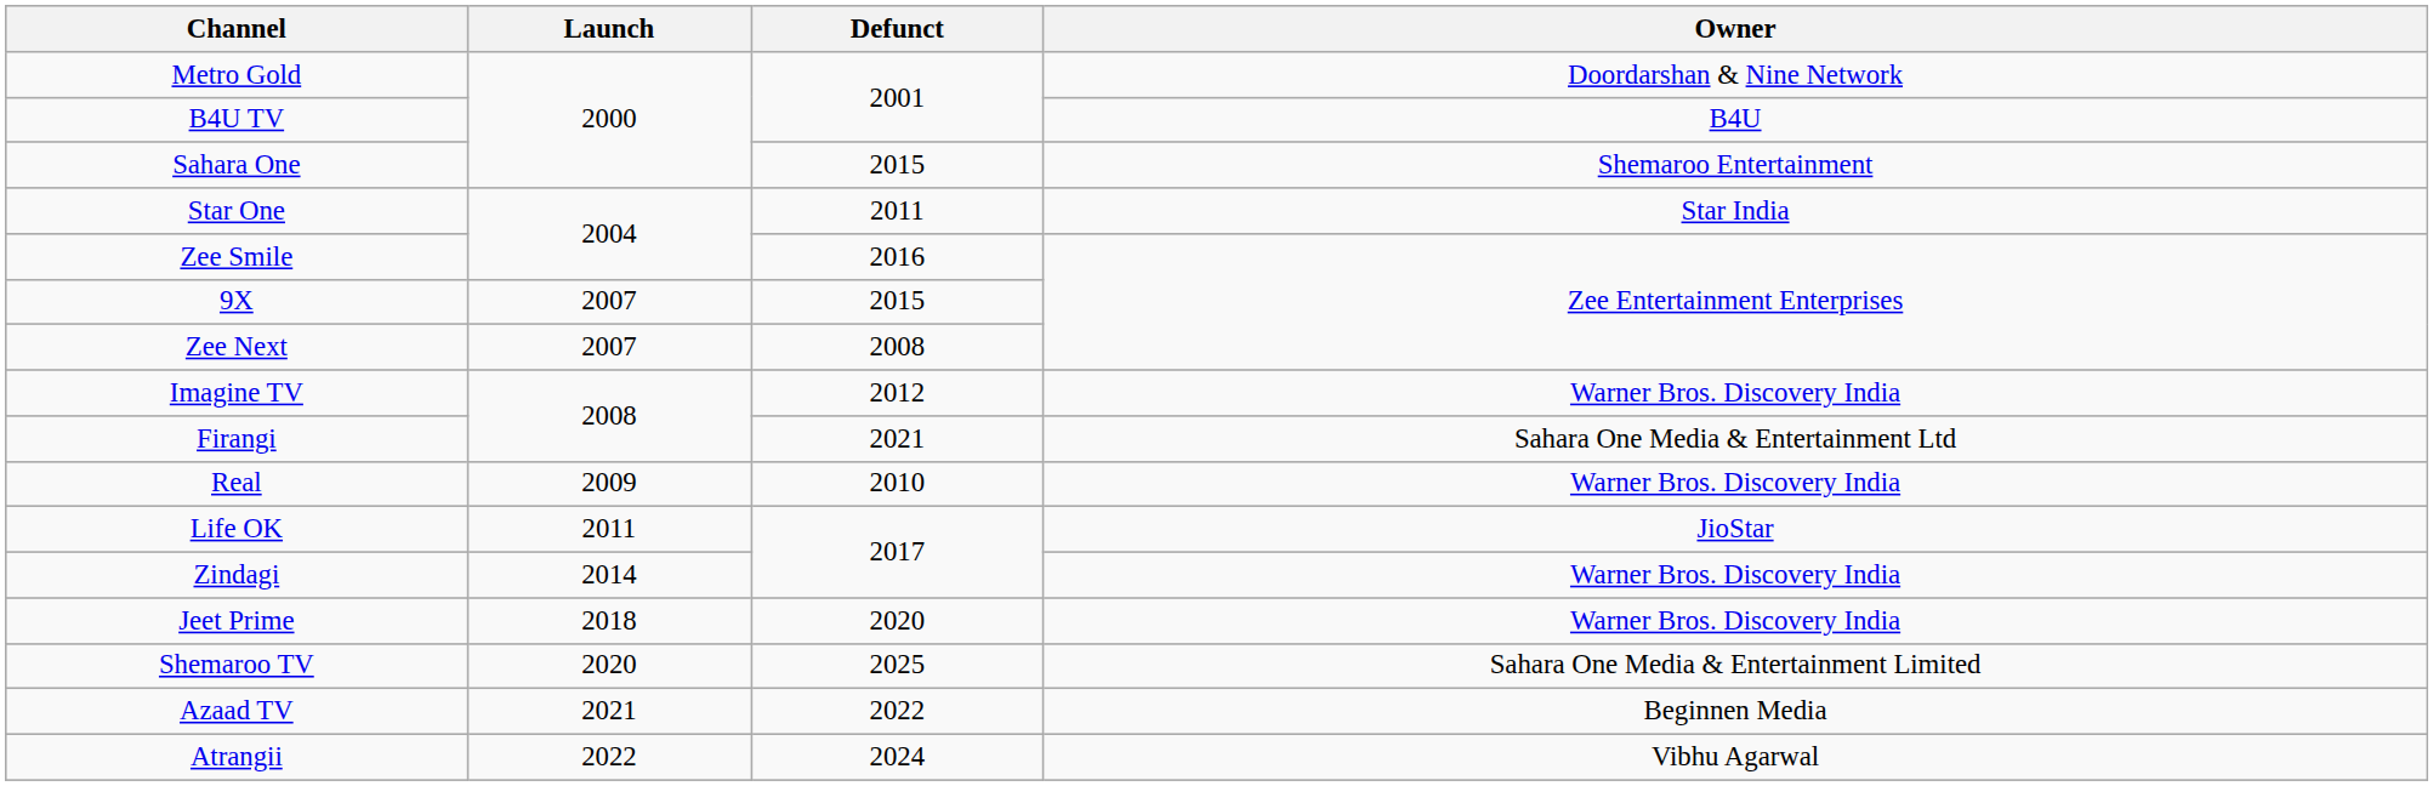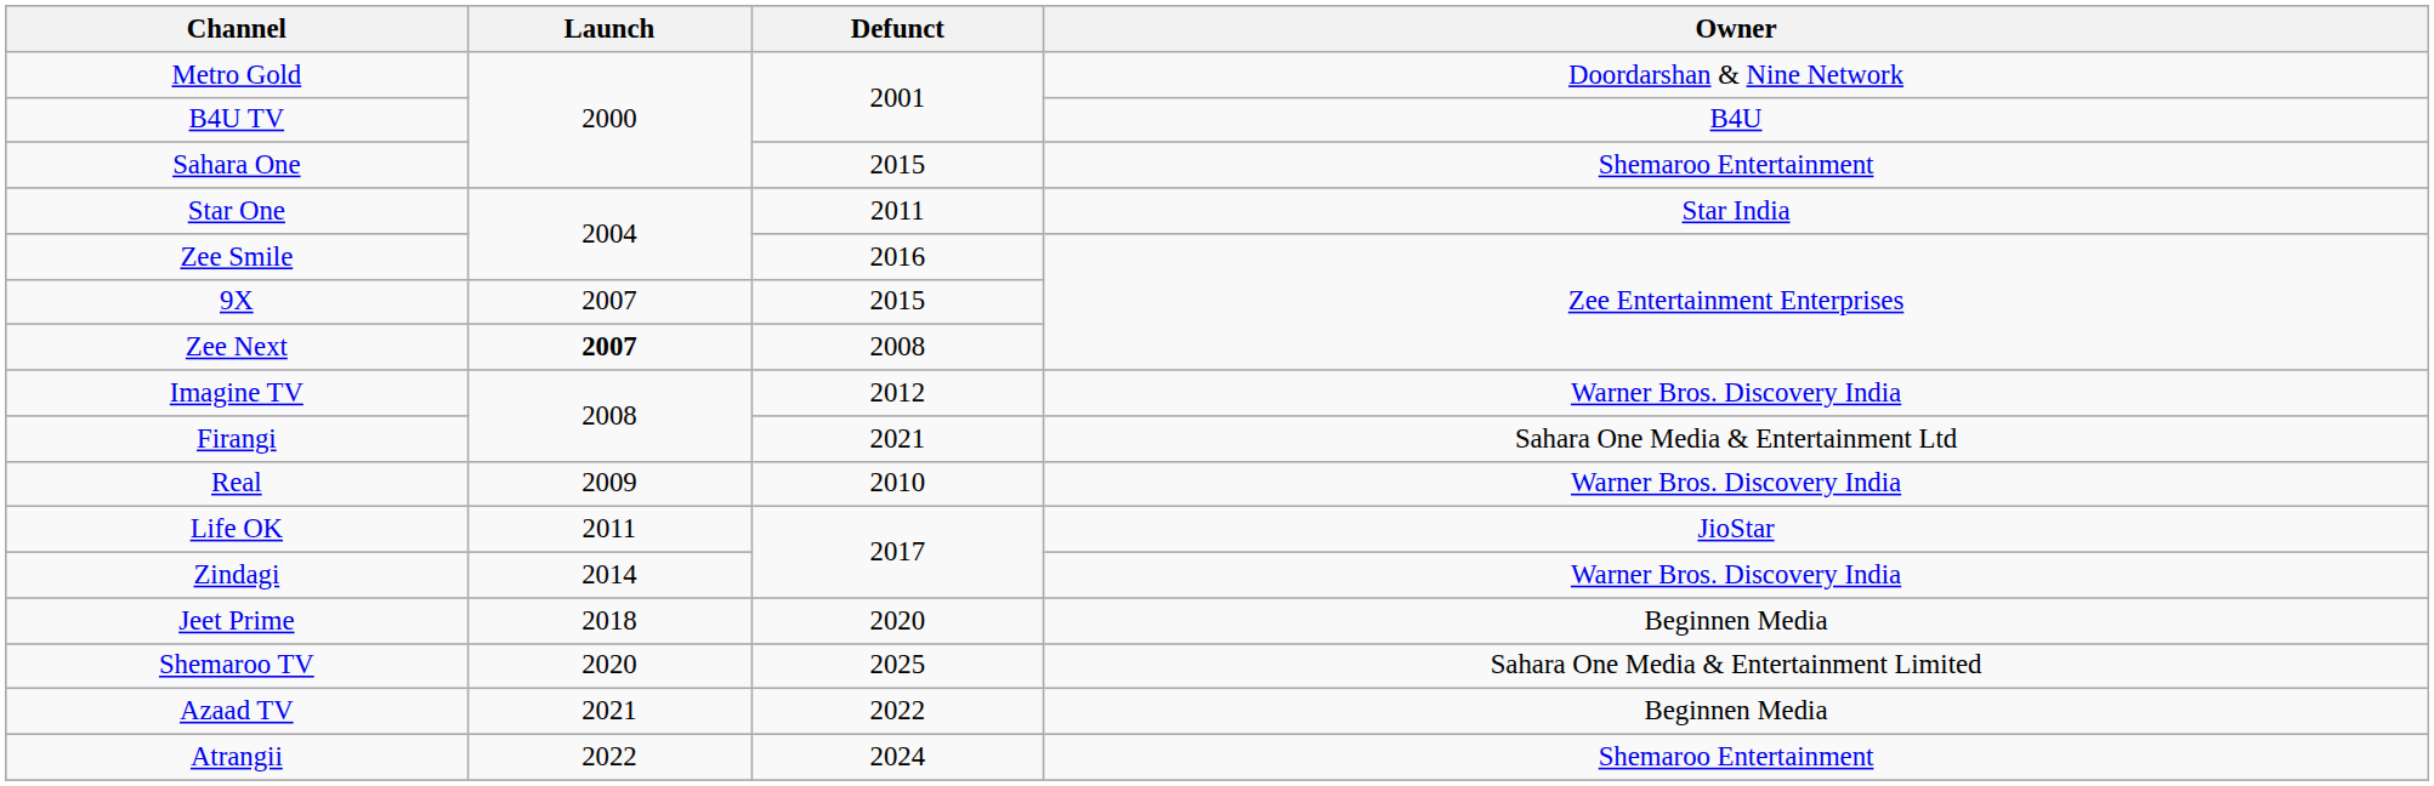Zee Next | Launch: normal -> bold
Jeet Prime | Owner: Warner Bros. Discovery India -> Beginnen Media
Atrangii | Owner: Vibhu Agarwal -> Shemaroo Entertainment
